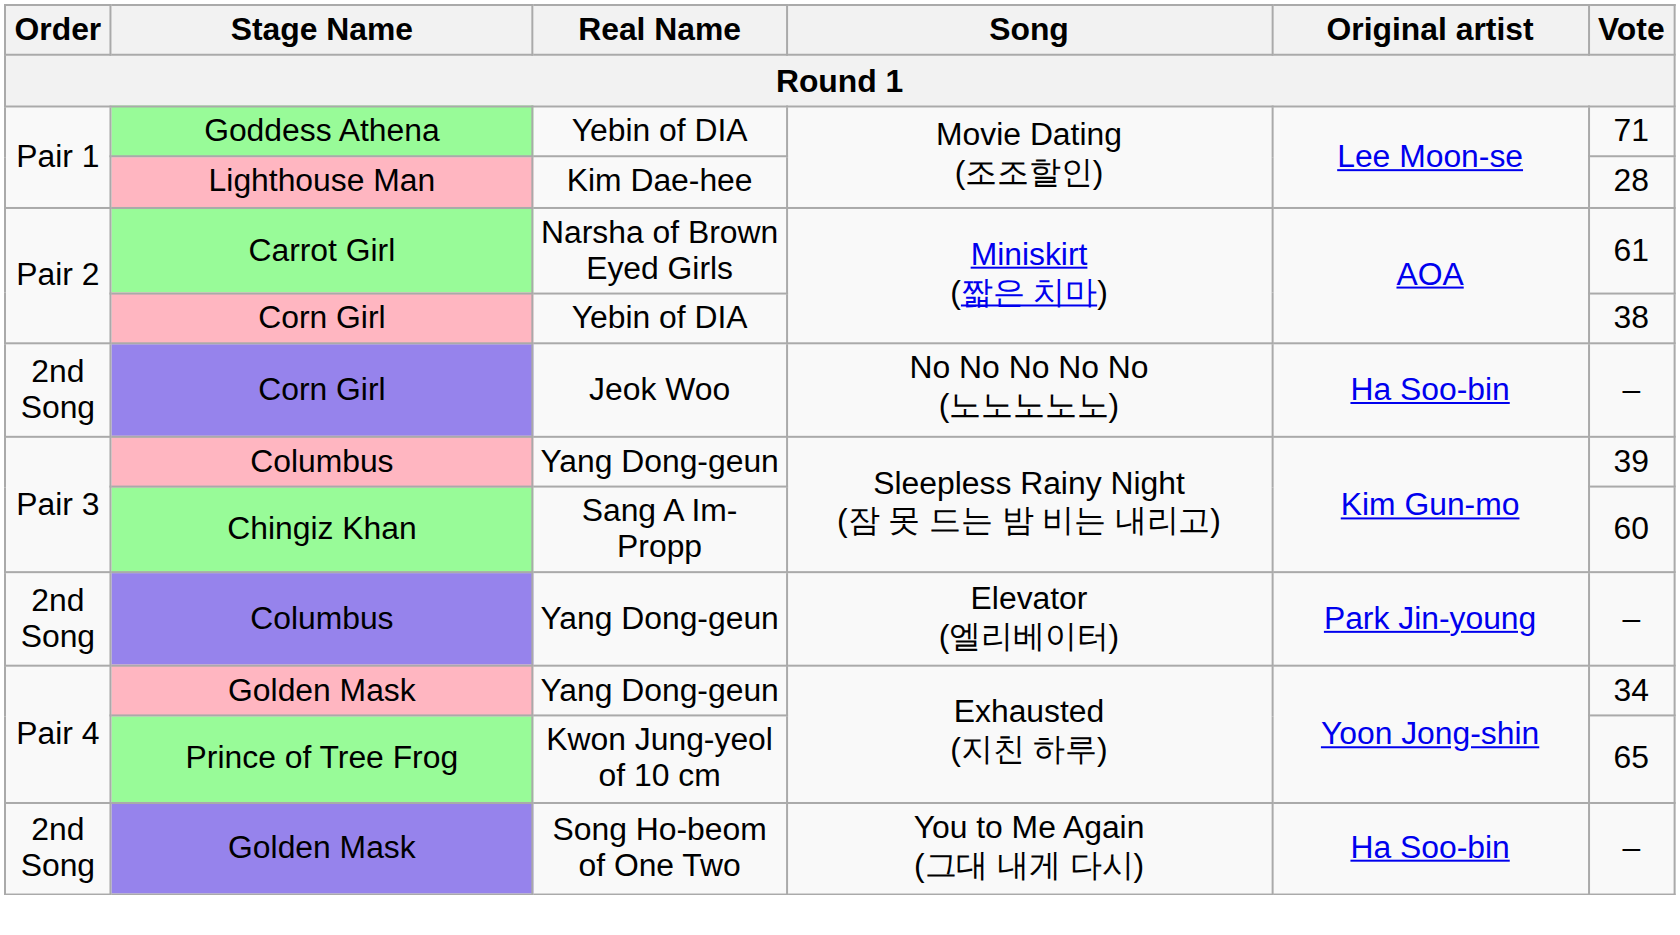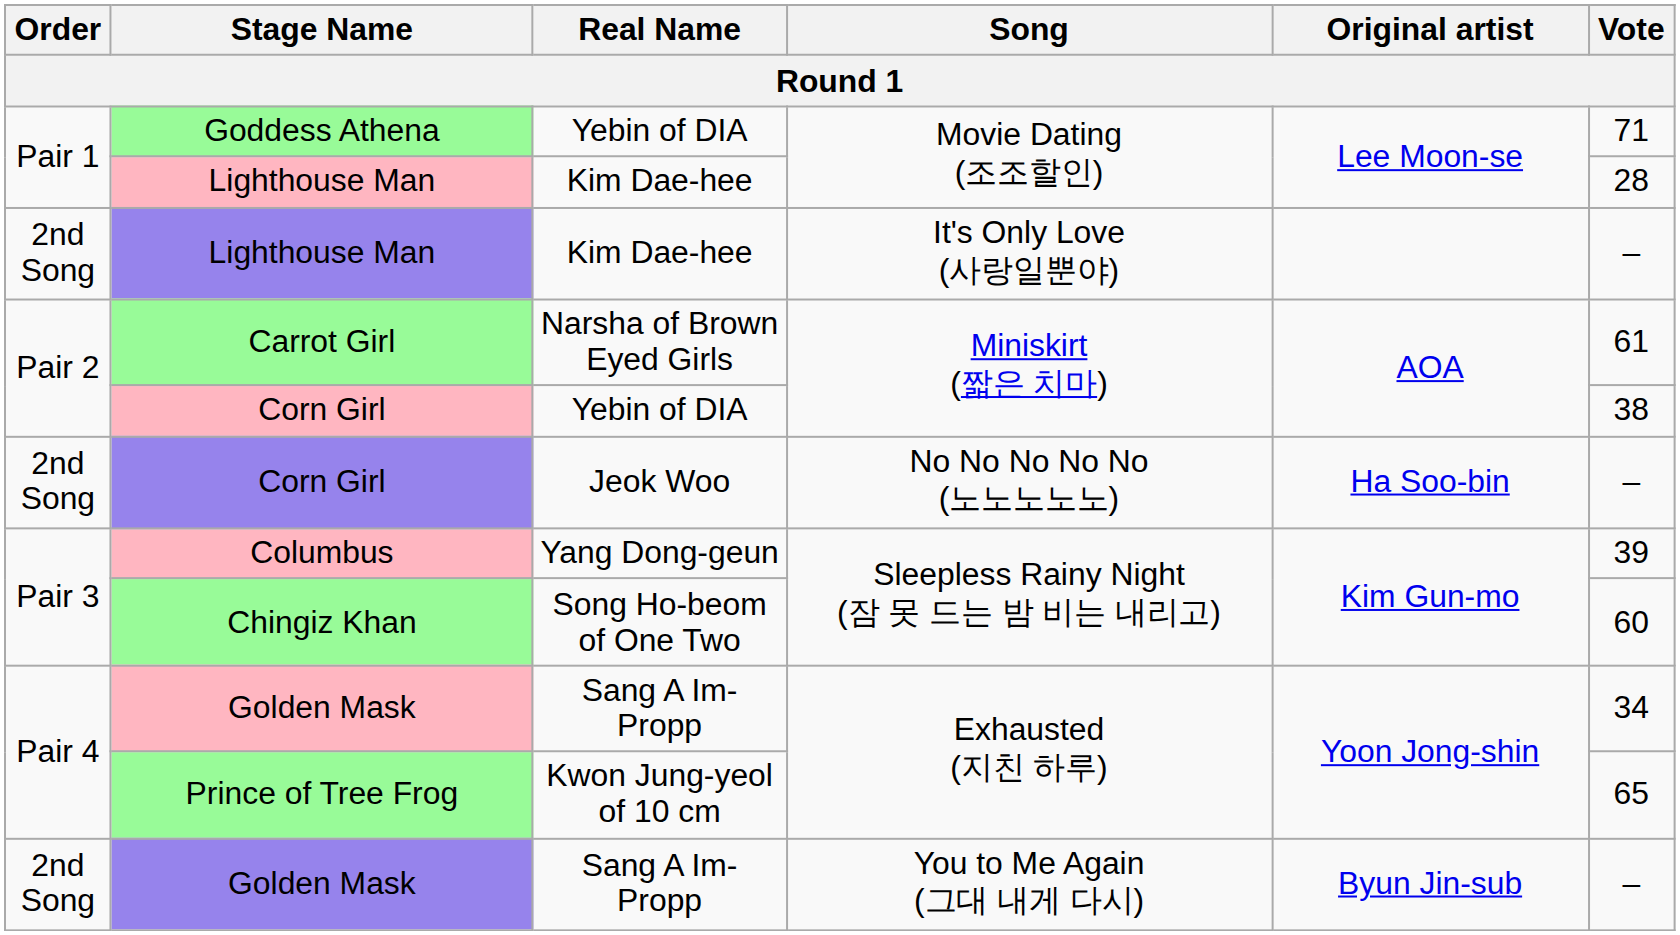+ row: 2nd Song | Lighthouse Man | Kim Dae-hee | It's Only Love (사랑일뿐야) | –
Chingiz Khan | Real Name: Sang A Im-Propp -> Song Ho-beom of One Two
- row: 2nd Song | Columbus | Yang Dong-geun | Elevator (엘리베이터) | Park Jin-young | –
Golden Mask / Exhausted (지친 하루) | Real Name: Yang Dong-geun -> Sang A Im-Propp
Golden Mask / You to Me Again (그대 내게 다시) | Real Name: Song Ho-beom of One Two -> Sang A Im-Propp
Golden Mask / You to Me Again (그대 내게 다시) | Original artist: Ha Soo-bin -> Byun Jin-sub
